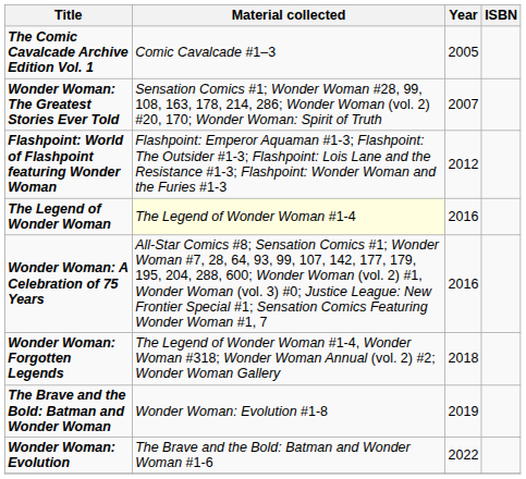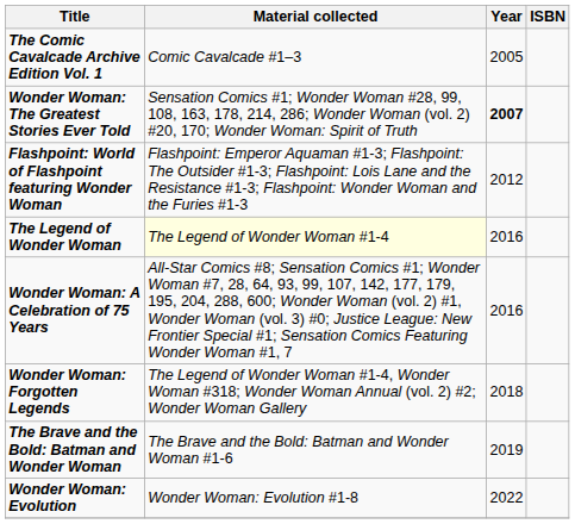Wonder Woman: The Greatest Stories Ever Told | Year: normal -> bold
The Brave and the Bold: Batman and Wonder Woman | Material collected: Wonder Woman: Evolution #1-8 -> The Brave and the Bold: Batman and Wonder Woman #1-6
Wonder Woman: Evolution | Material collected: The Brave and the Bold: Batman and Wonder Woman #1-6 -> Wonder Woman: Evolution #1-8
